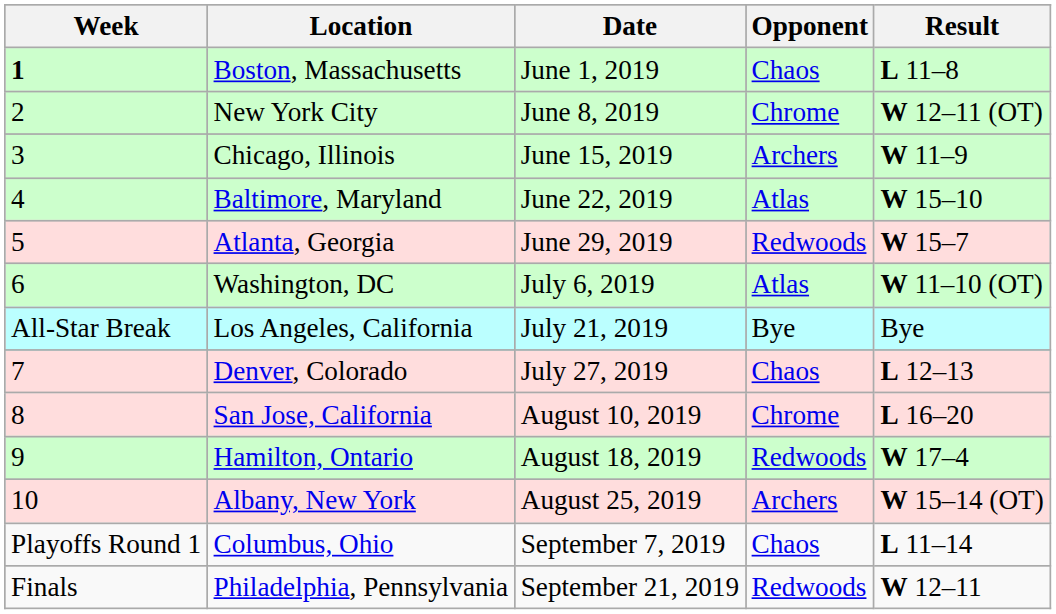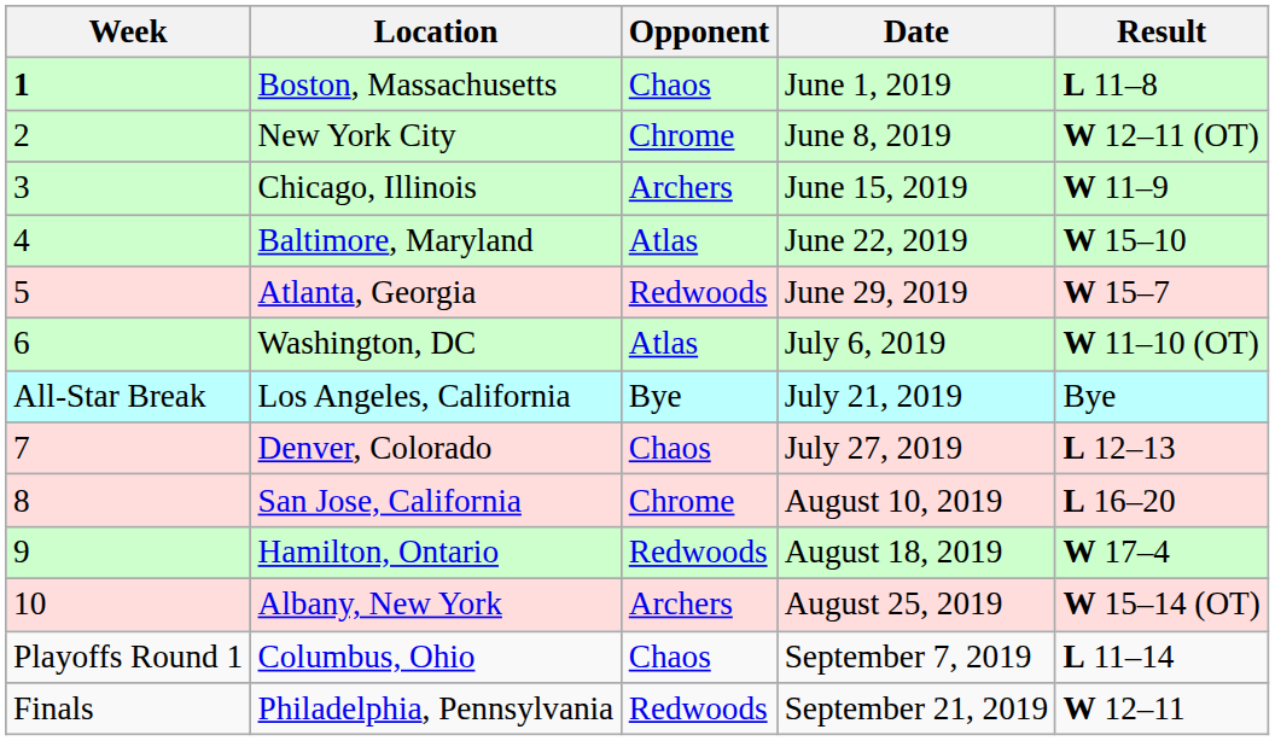columns swapped: Date <-> Opponent
